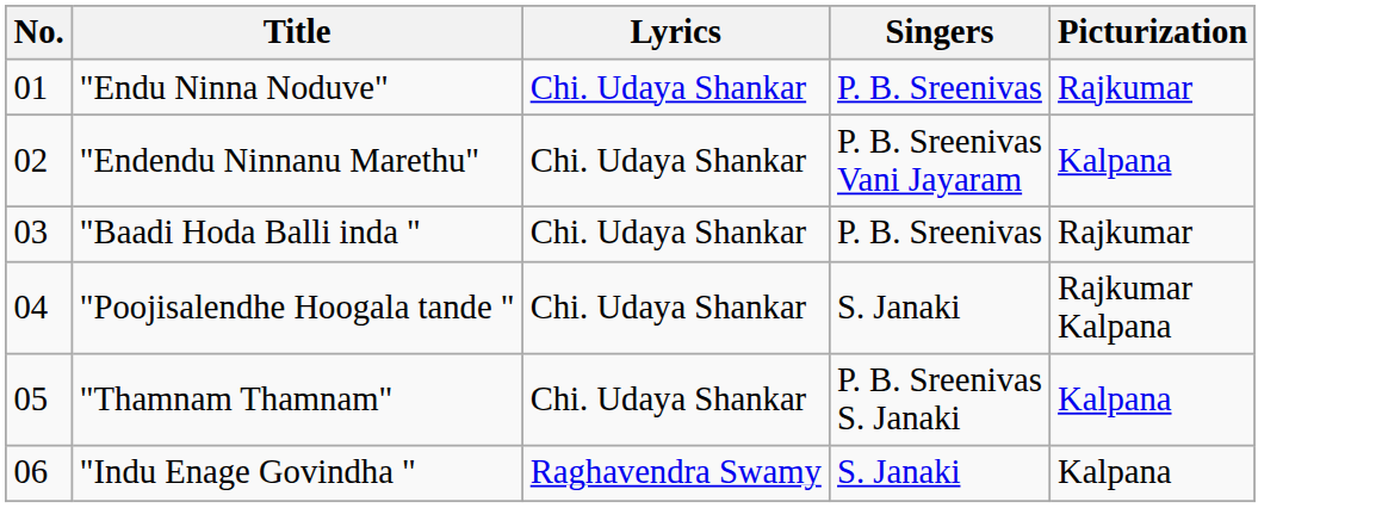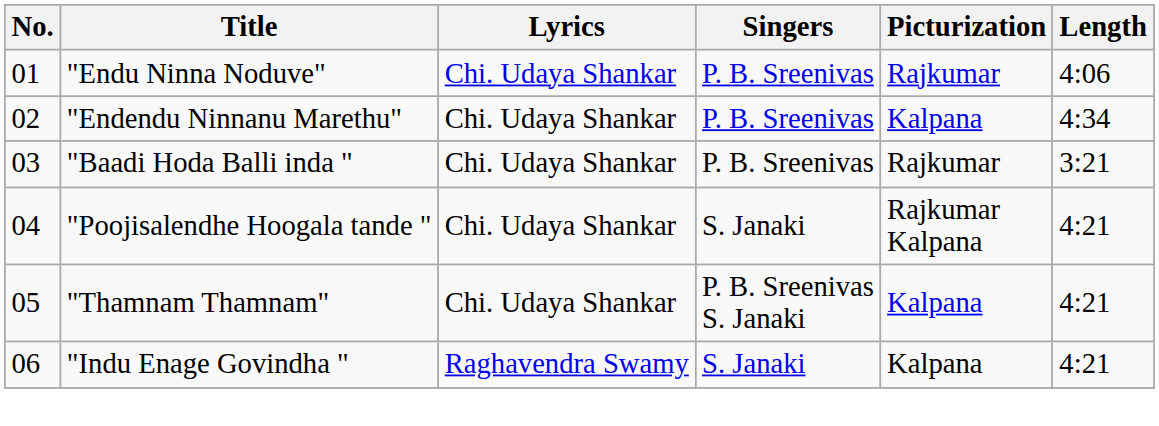+ column: Length | 4:06 | 4:34 | 3:21 | 4:21 | 4:21 | 4:21
"Endendu Ninnanu Marethu" | Singers: P. B. Sreenivas Vani Jayaram -> P. B. Sreenivas
